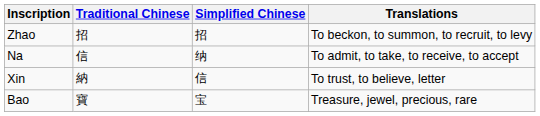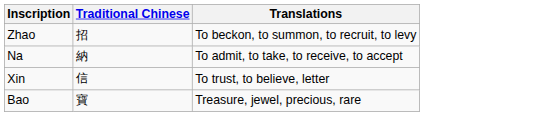- column: Simplified Chinese | 招 | 纳 | 信 | 宝
Na | Traditional Chinese: 信 -> 納
Xin | Traditional Chinese: 納 -> 信
